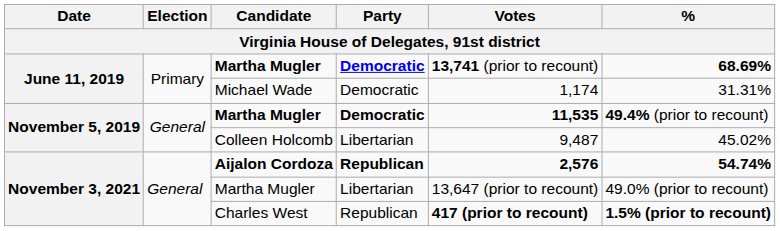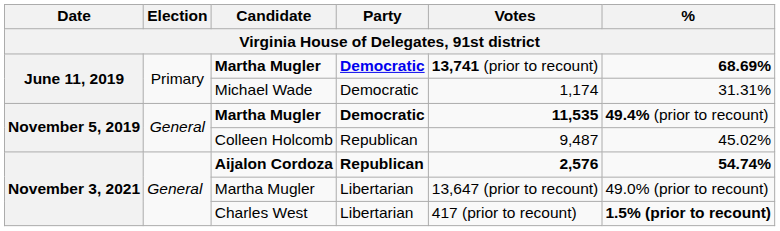Colleen Holcomb | Party: Libertarian -> Republican
Charles West | Party: Republican -> Libertarian
Charles West | Votes: bold -> normal
